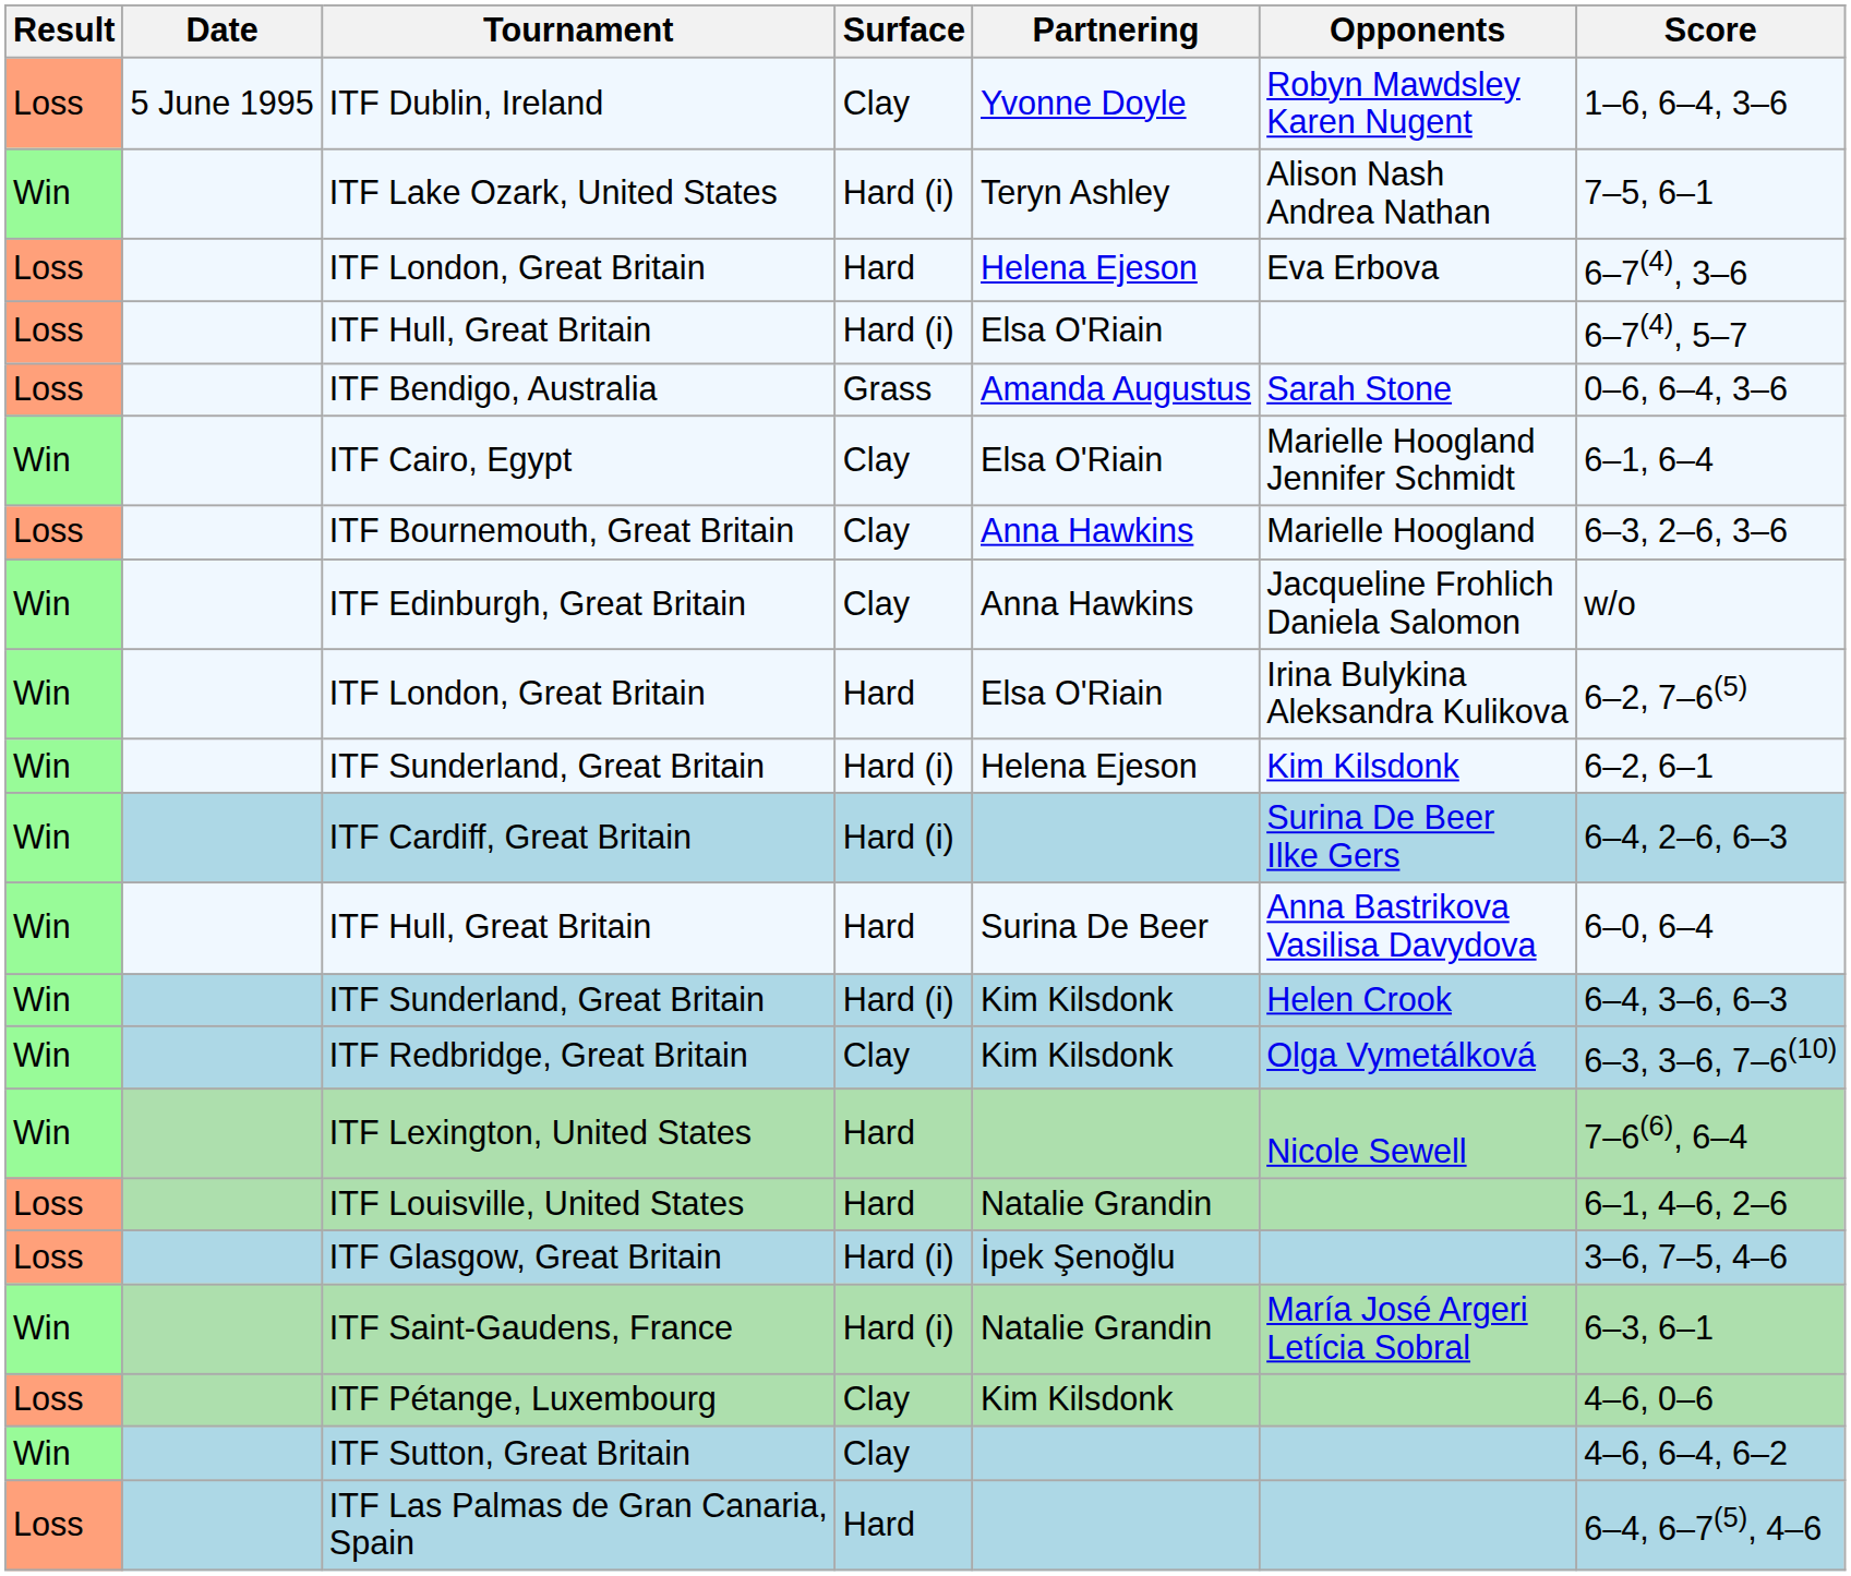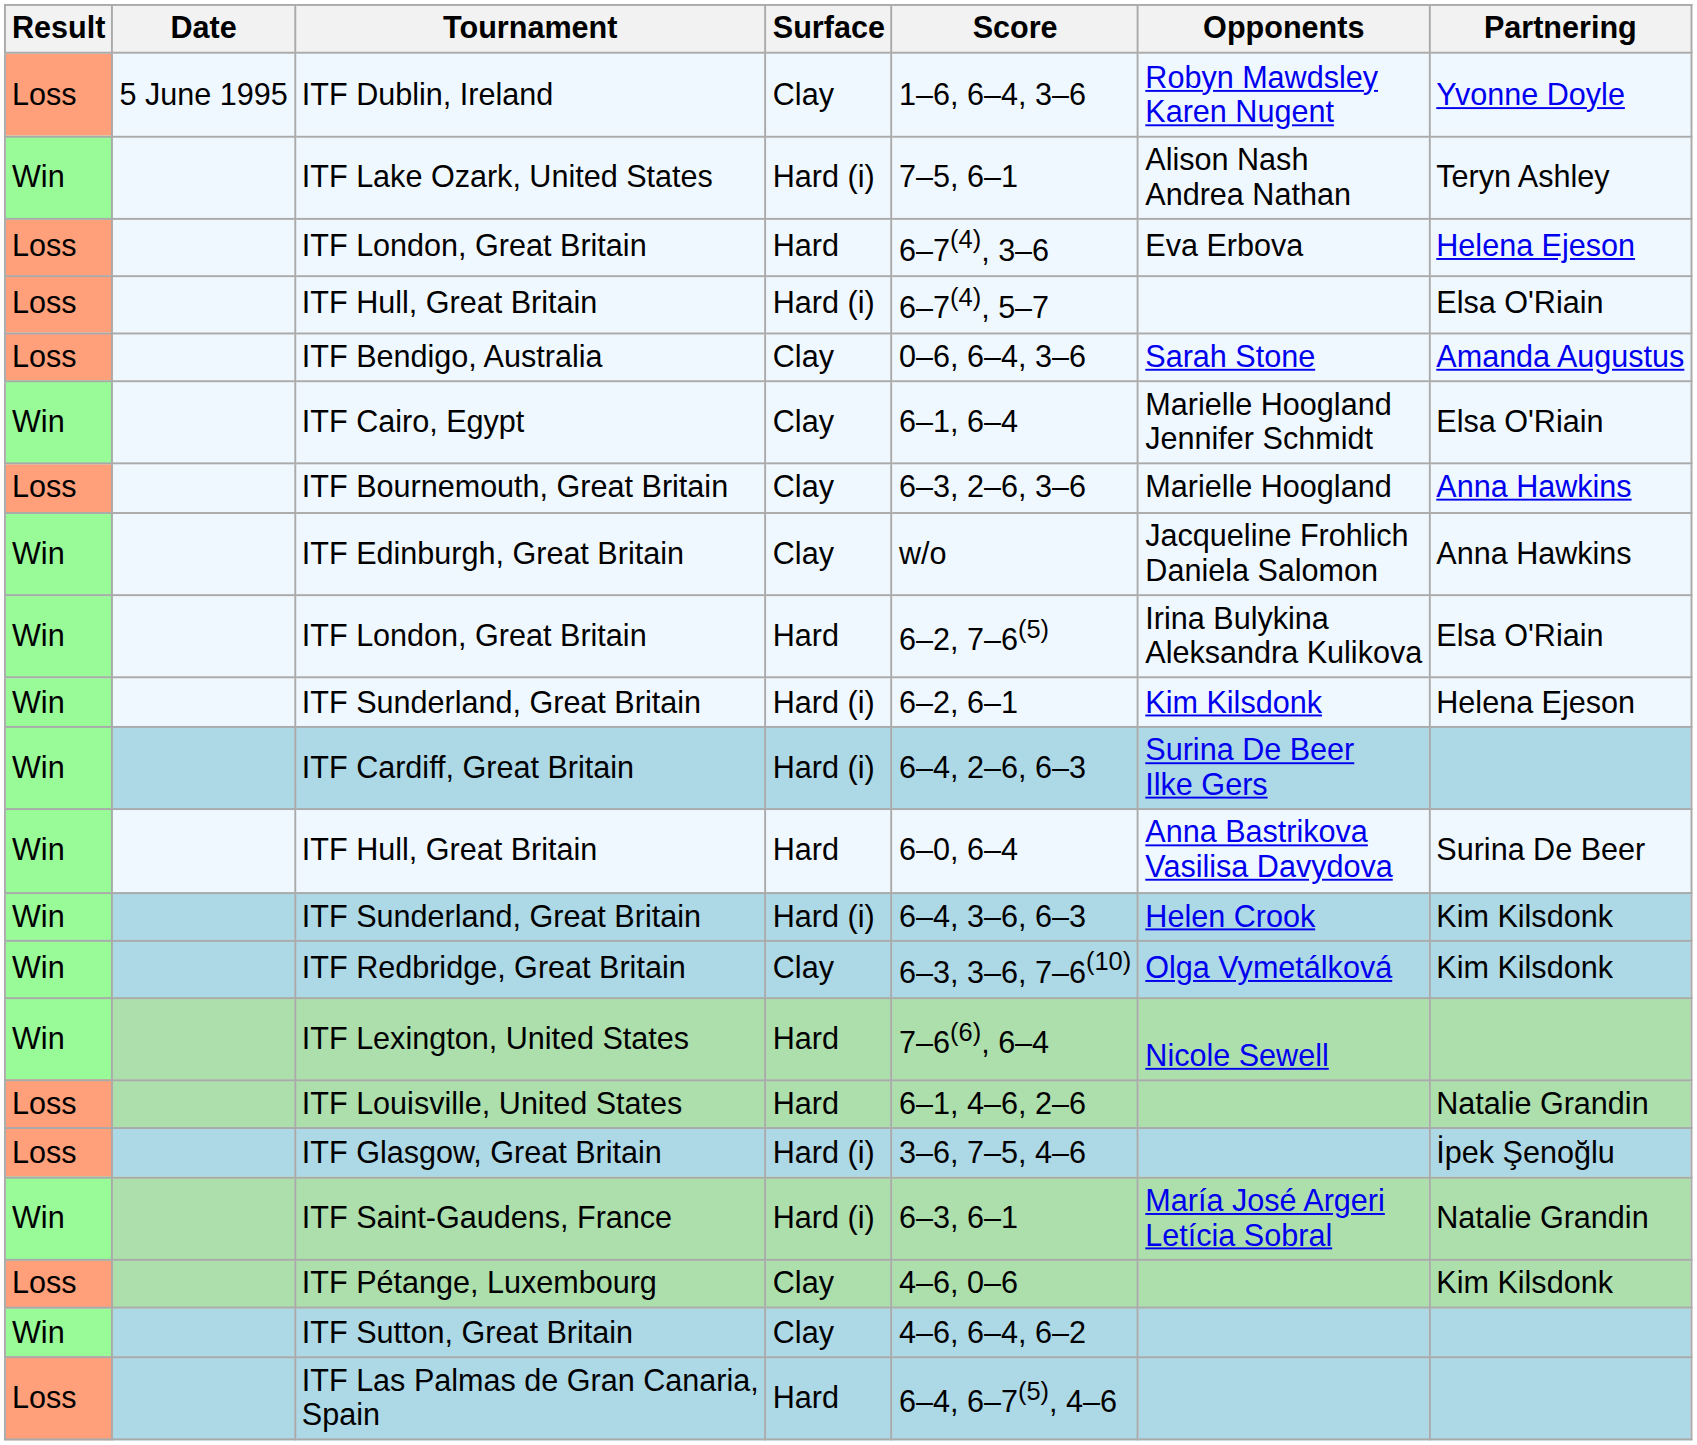columns swapped: Partnering <-> Score
ITF Bendigo, Australia | Surface: Grass -> Clay
